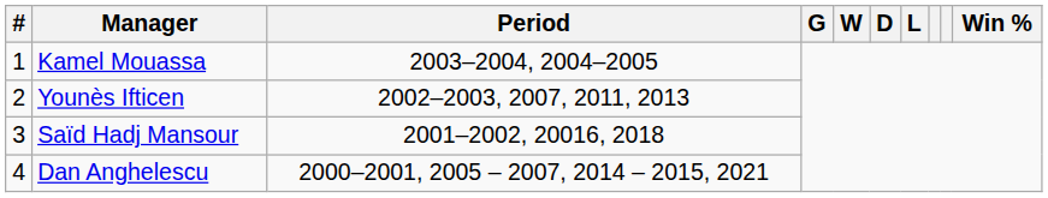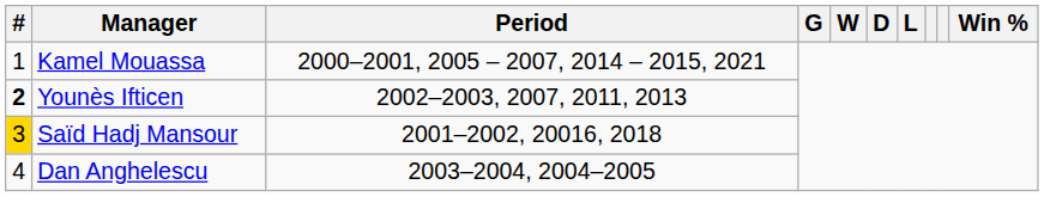Kamel Mouassa | Period: 2003–2004, 2004–2005 -> 2000–2001, 2005 – 2007, 2014 – 2015, 2021
Younès Ifticen | #: normal -> bold
Saïd Hadj Mansour | #: no background -> gold background
Dan Anghelescu | Period: 2000–2001, 2005 – 2007, 2014 – 2015, 2021 -> 2003–2004, 2004–2005
